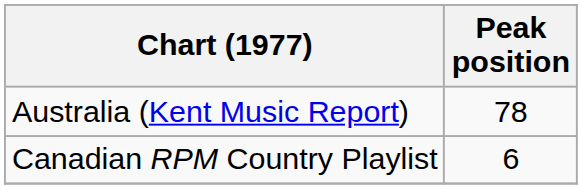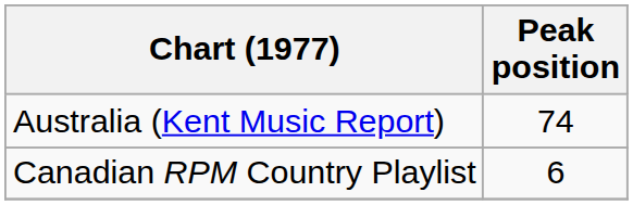Australia (Kent Music Report) | Peak position: 78 -> 74
